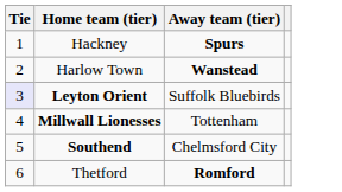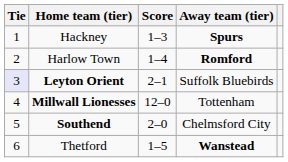+ column: Score | 1–3 | 1–4 | 2–1 | 12–0 | 2–0 | 1–5
Harlow Town | Away team (tier): Wanstead -> Romford
Thetford | Away team (tier): Romford -> Wanstead
